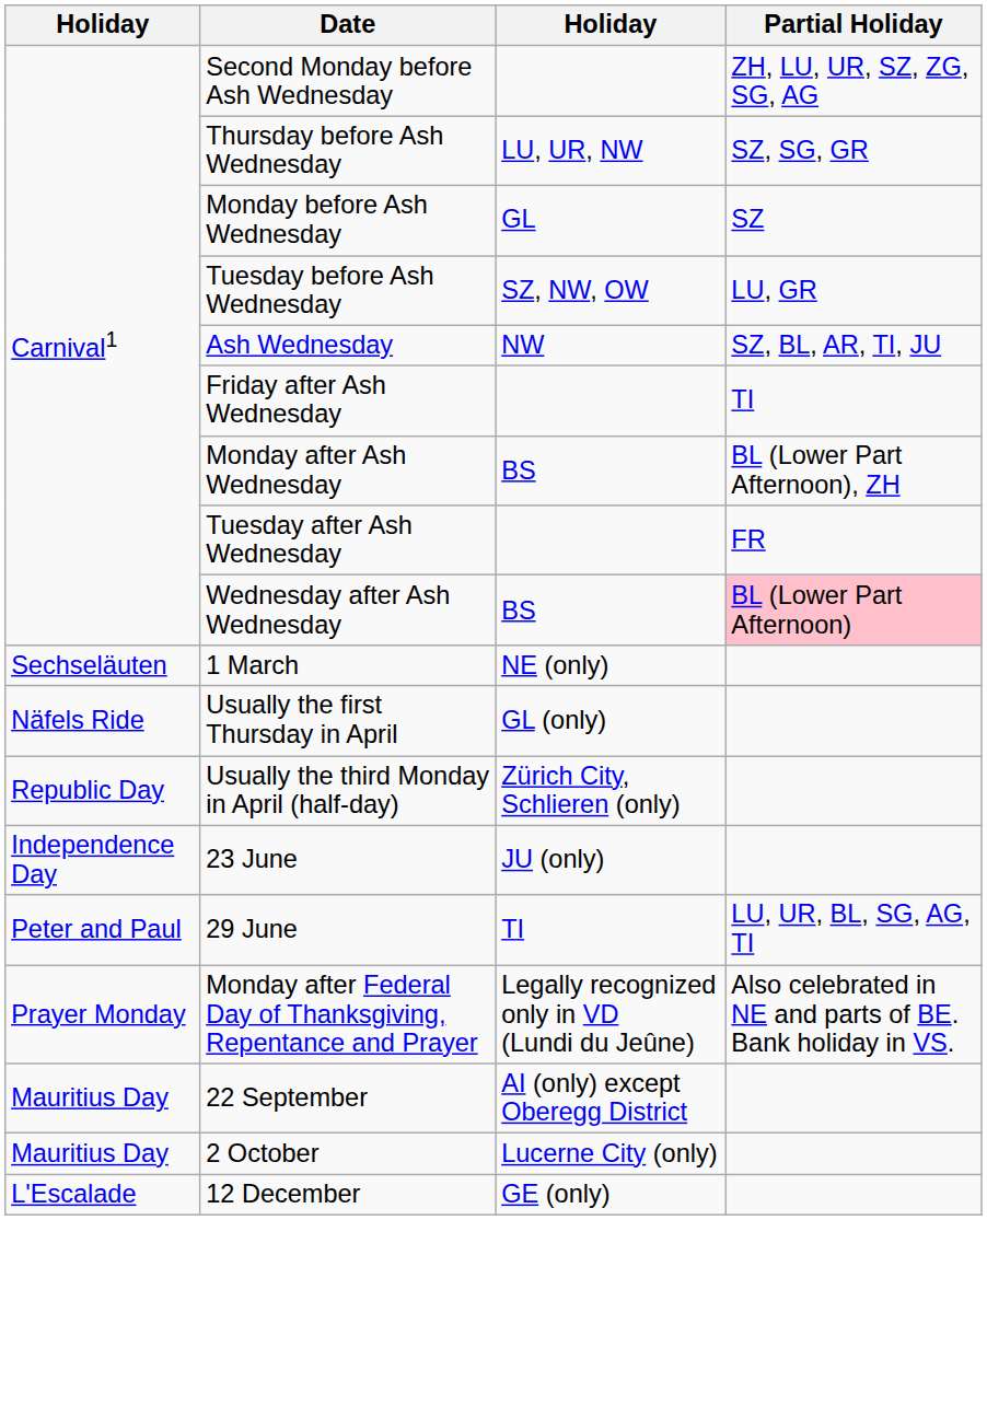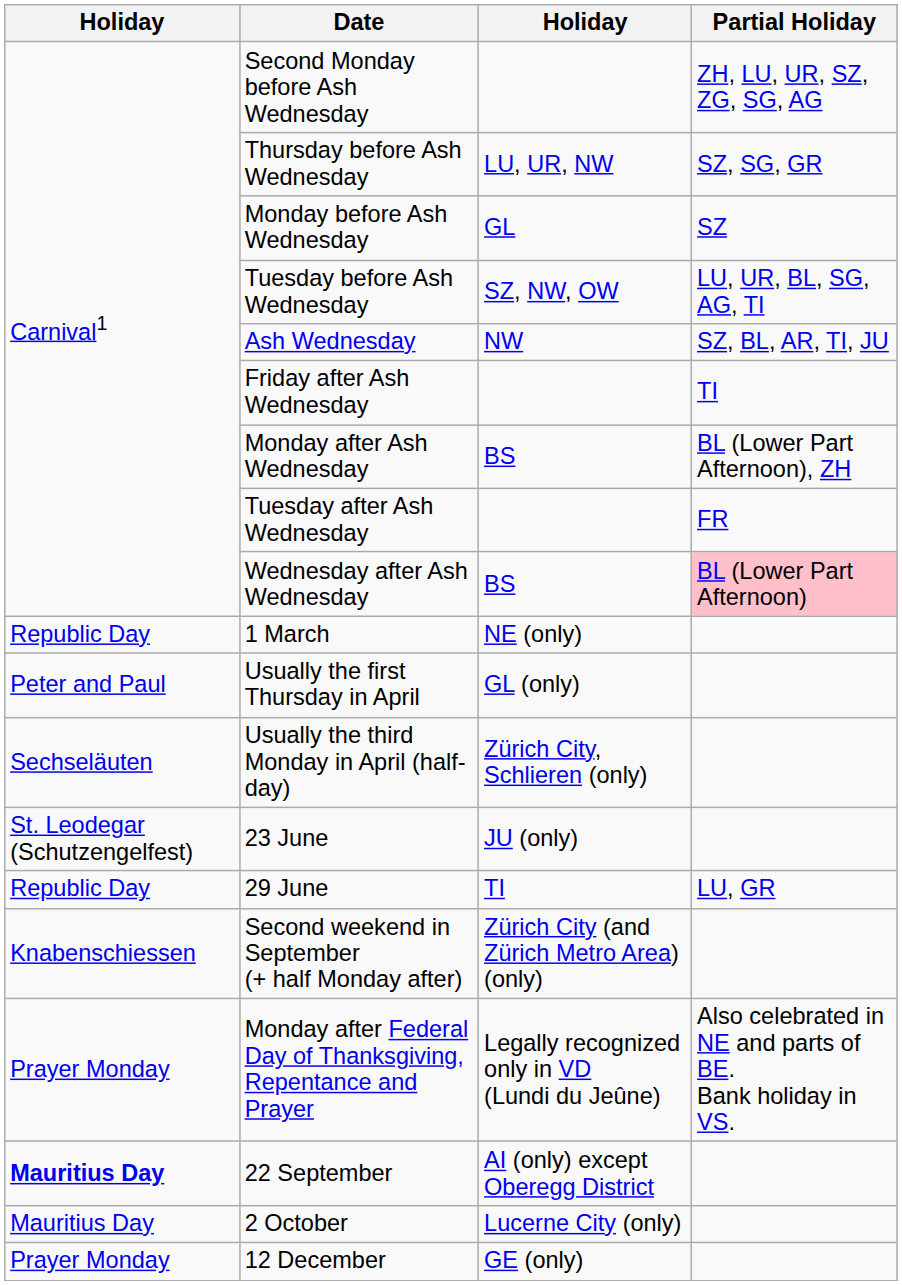Tuesday before Ash Wednesday | Partial Holiday: LU, GR -> LU, UR, BL, SG, AG, TI
1 March | column 1: Sechseläuten -> Republic Day
Usually the first Thursday in April | column 1: Näfels Ride -> Peter and Paul
Usually the third Monday in April (half-day) | column 1: Republic Day -> Sechseläuten
23 June | column 1: Independence Day -> St. Leodegar (Schutzengelfest)
29 June | column 1: Peter and Paul -> Republic Day
29 June | Partial Holiday: LU, UR, BL, SG, AG, TI -> LU, GR
+ row: Knabenschiessen | Second weekend in September (+ half Monday after) | Zürich City (and Zürich Metro Area) (only)
22 September | column 1: normal -> bold
12 December | column 1: L'Escalade -> Prayer Monday
